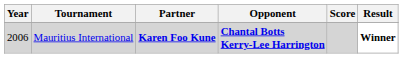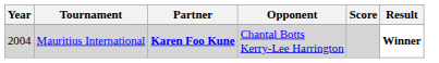Mauritius International | Year: 2006 -> 2004
Mauritius International | Opponent: bold -> normal
